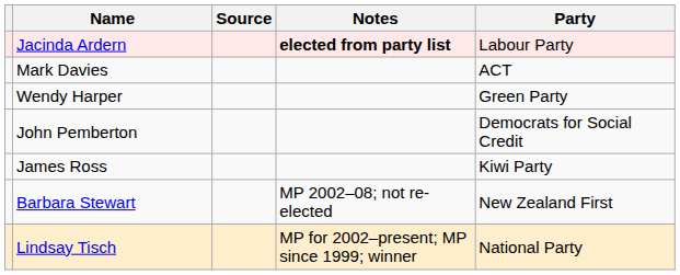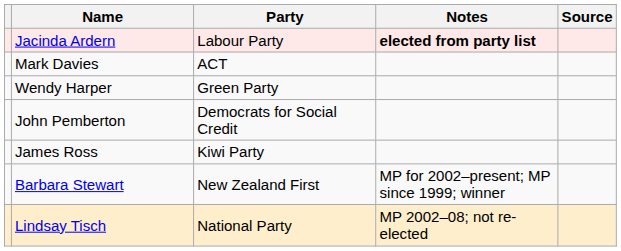columns swapped: Party <-> Source
Barbara Stewart | Notes: MP 2002–08; not re-elected -> MP for 2002–present; MP since 1999; winner
Lindsay Tisch | Notes: MP for 2002–present; MP since 1999; winner -> MP 2002–08; not re-elected
